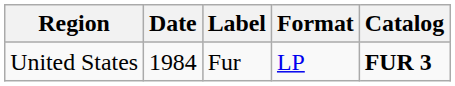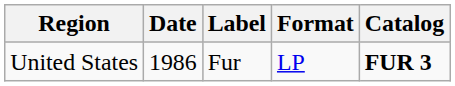United States | Date: 1984 -> 1986
